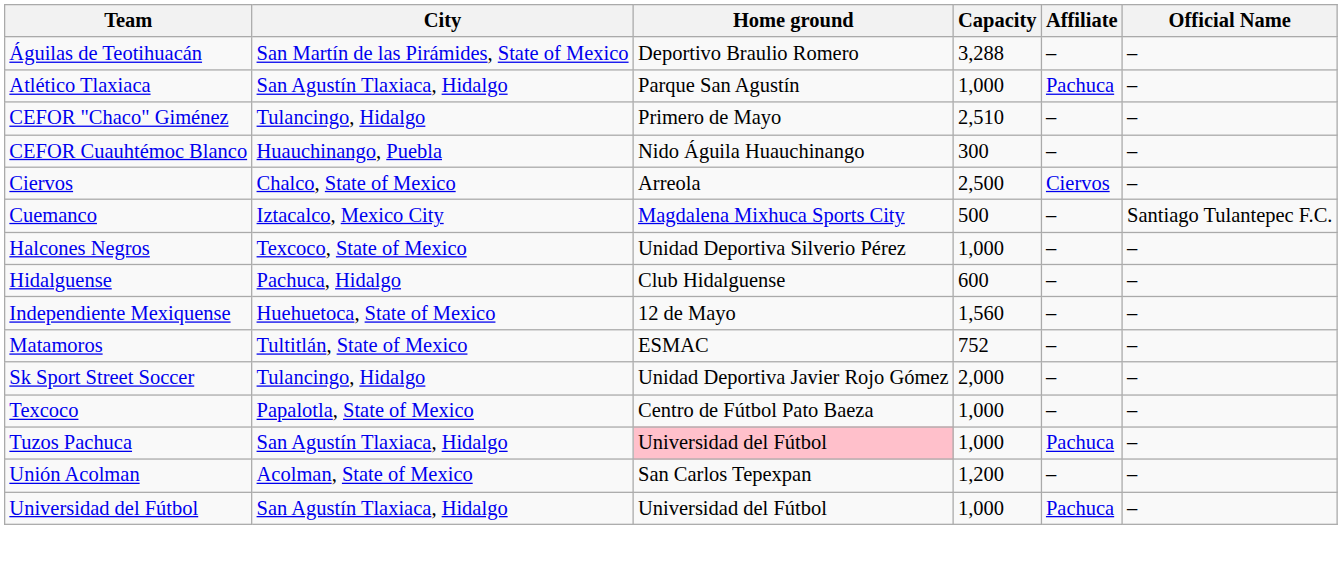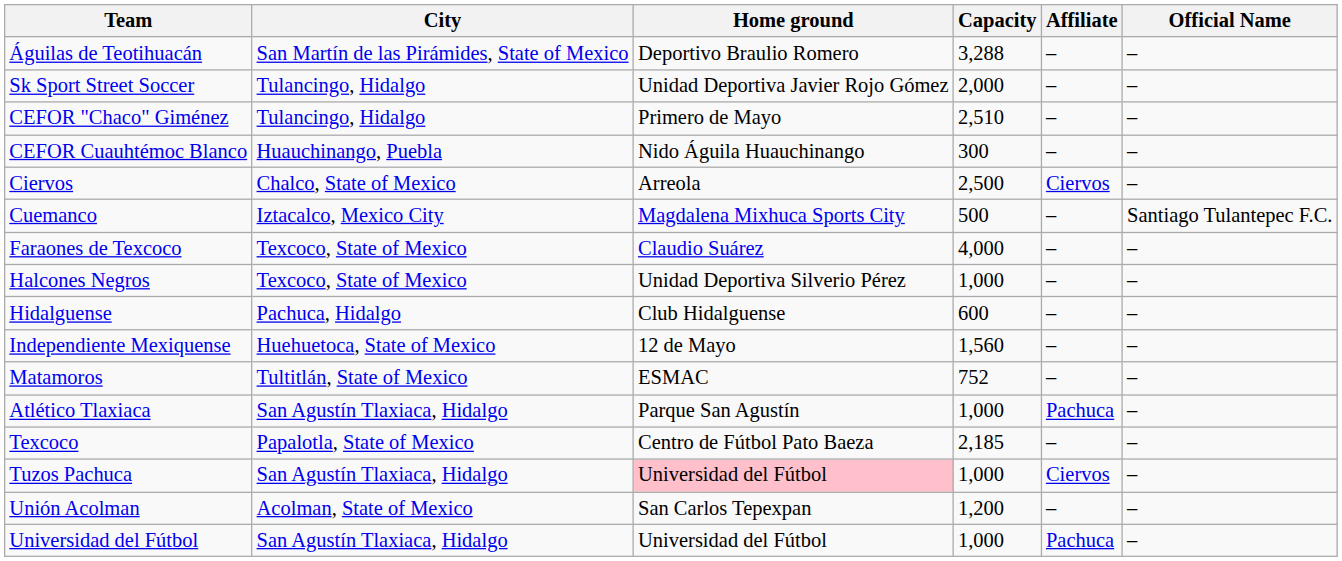rows swapped: Atlético Tlaxiaca <-> Sk Sport Street Soccer
+ row: Faraones de Texcoco | Texcoco, State of Mexico | Claudio Suárez | 4,000 | – | –
Texcoco | Capacity: 1,000 -> 2,185
Tuzos Pachuca | Affiliate: Pachuca -> Ciervos
